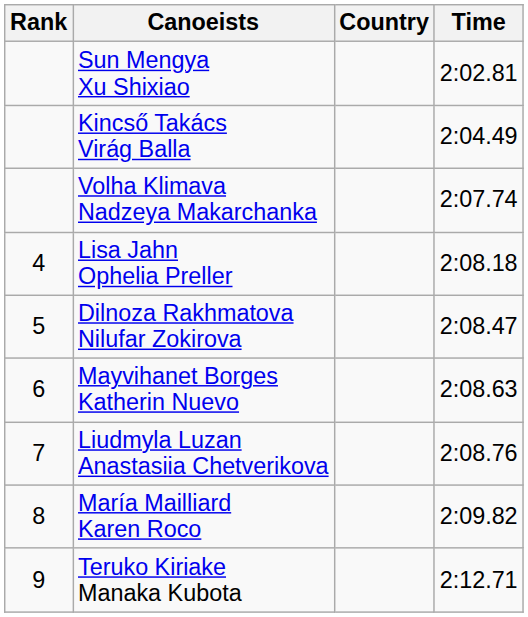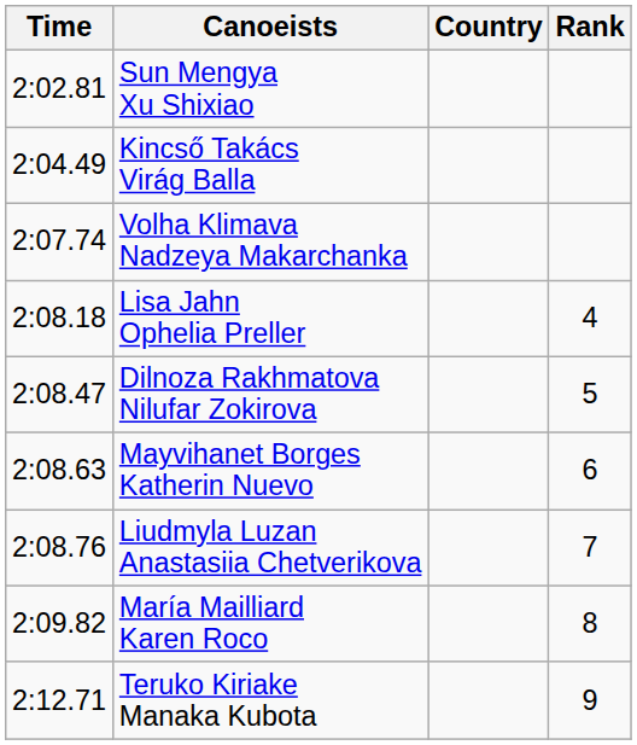columns swapped: Rank <-> Time
